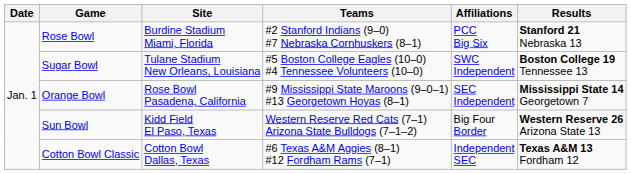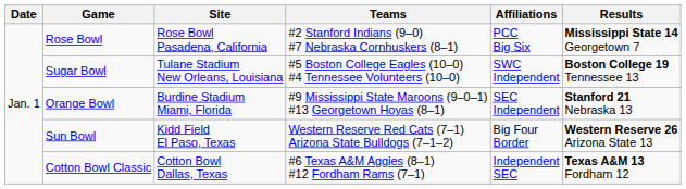Rose Bowl | Site: Burdine Stadium Miami, Florida -> Rose Bowl Pasadena, California
Rose Bowl | Results: Stanford 21 Nebraska 13 -> Mississippi State 14 Georgetown 7
Orange Bowl | Site: Rose Bowl Pasadena, California -> Burdine Stadium Miami, Florida
Orange Bowl | Results: Mississippi State 14 Georgetown 7 -> Stanford 21 Nebraska 13
